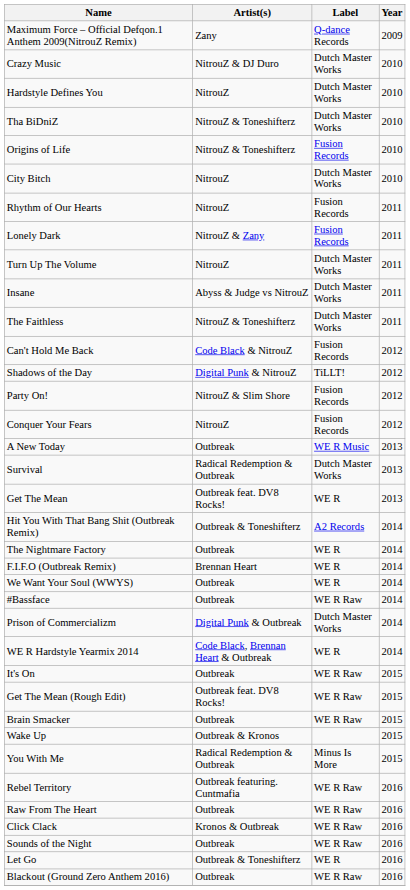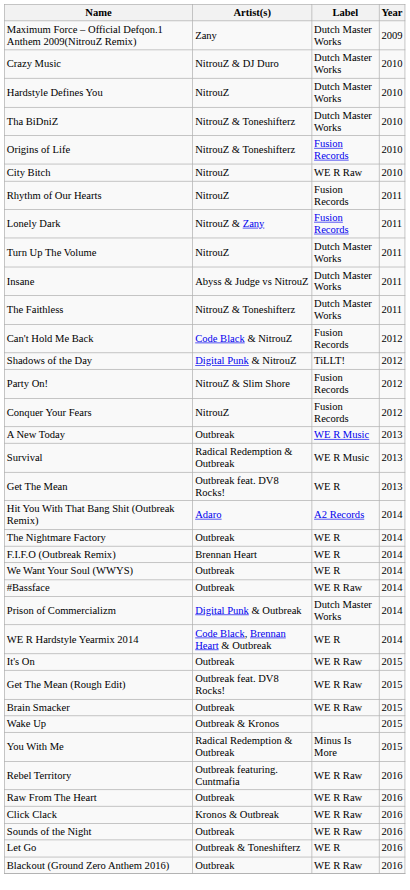Maximum Force – Official Defqon.1 Anthem 2009(NitrouZ Remix) | Label: Q-dance Records -> Dutch Master Works
City Bitch | Label: Dutch Master Works -> WE R Raw
Survival | Label: Dutch Master Works -> WE R Music
Hit You With That Bang Shit (Outbreak Remix) | Artist(s): Outbreak & Toneshifterz -> Adaro
